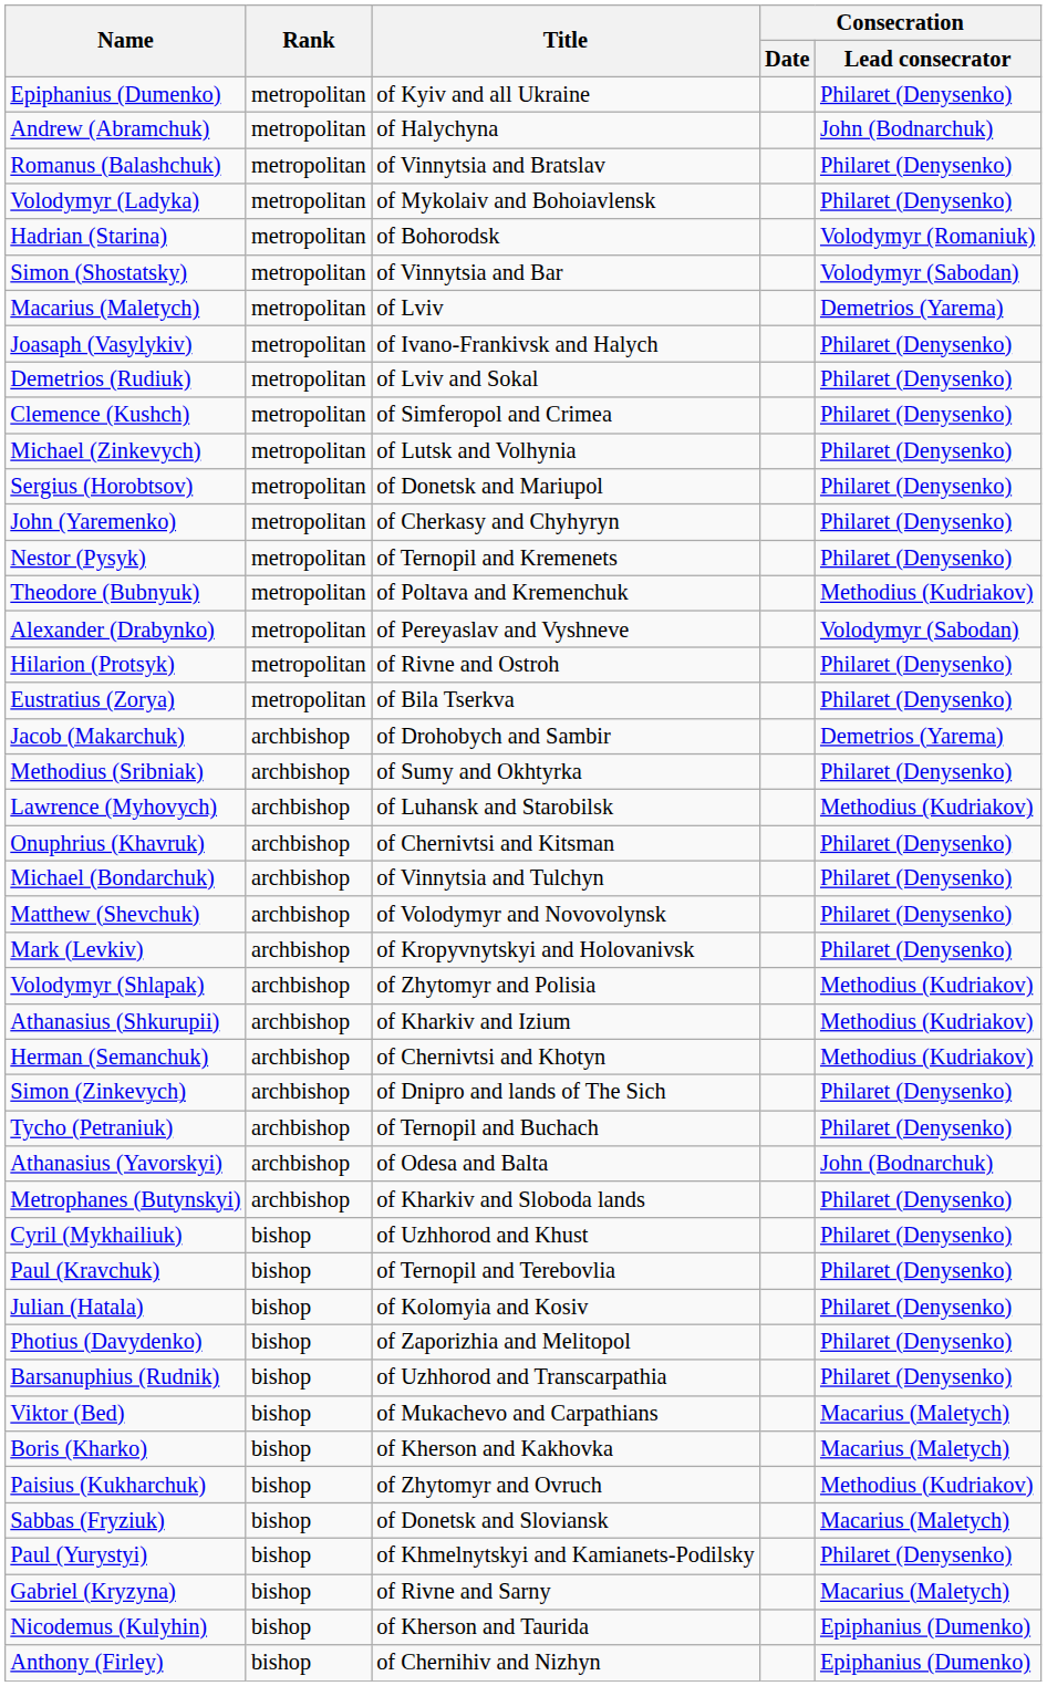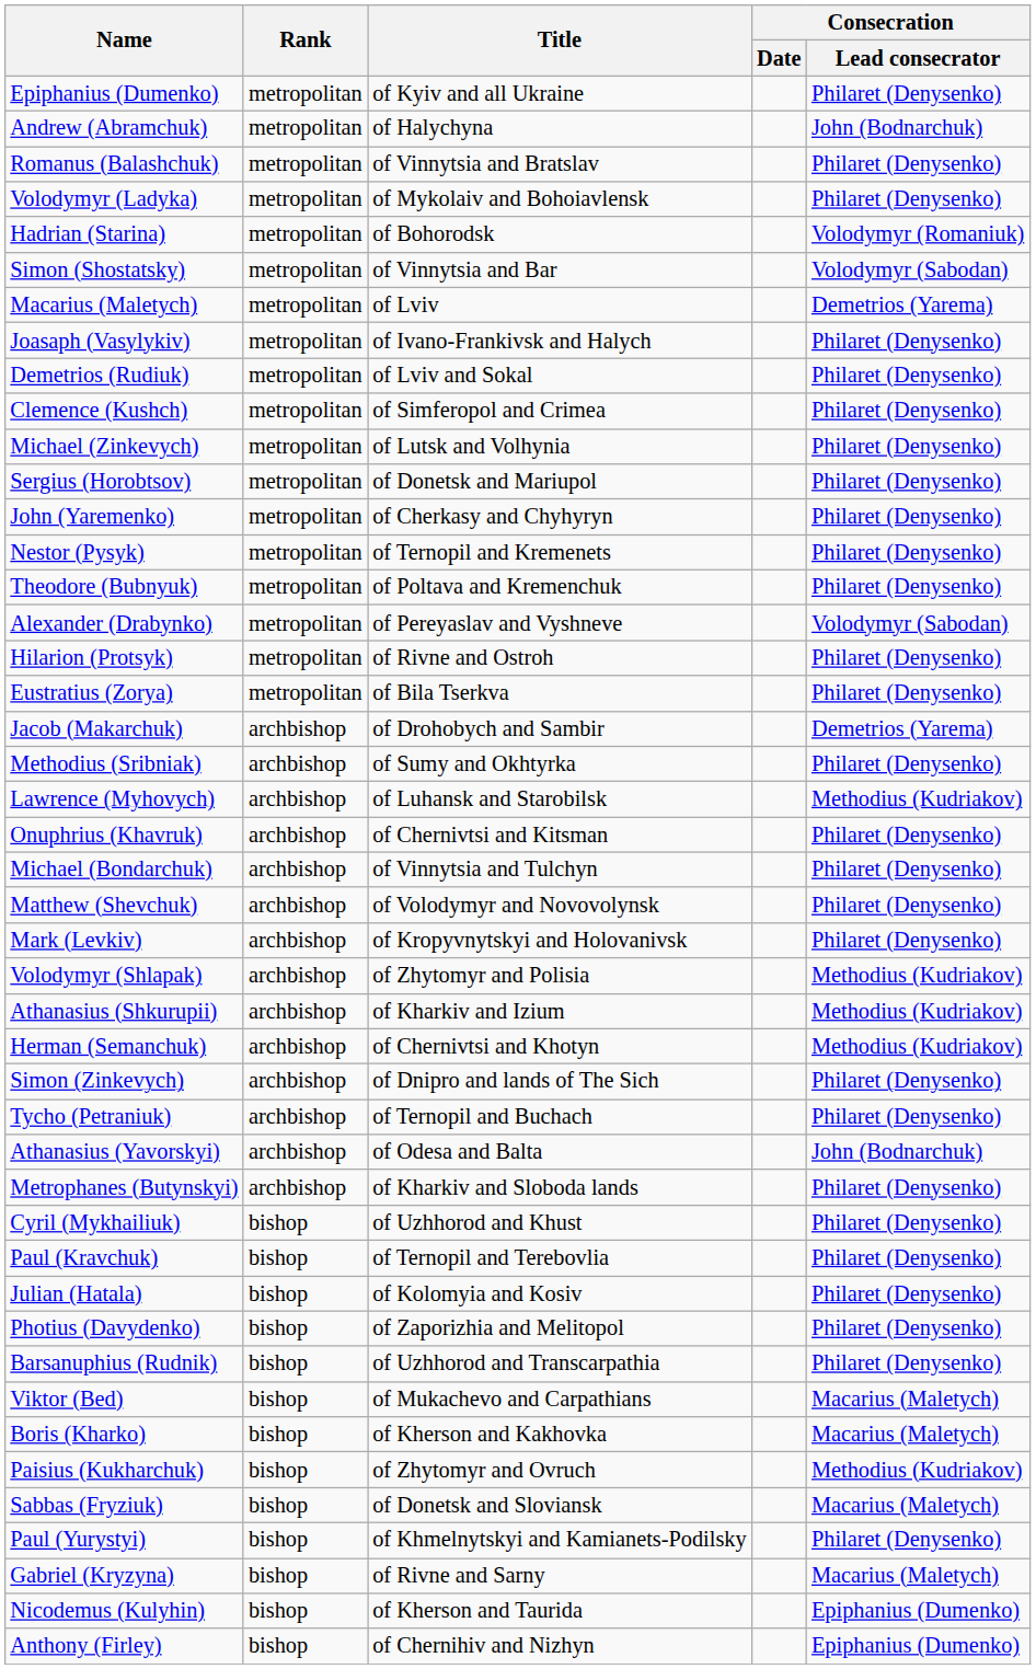Theodore (Bubnyuk) | Consecration / Lead consecrator: Methodius (Kudriakov) -> Philaret (Denysenko)
